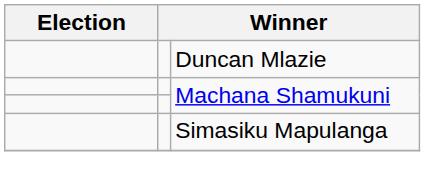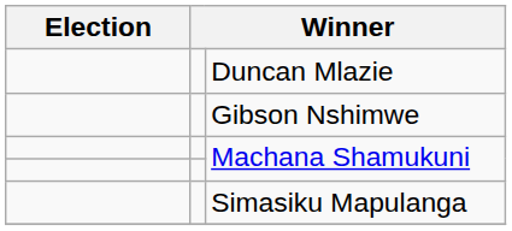+ row: Gibson Nshimwe
